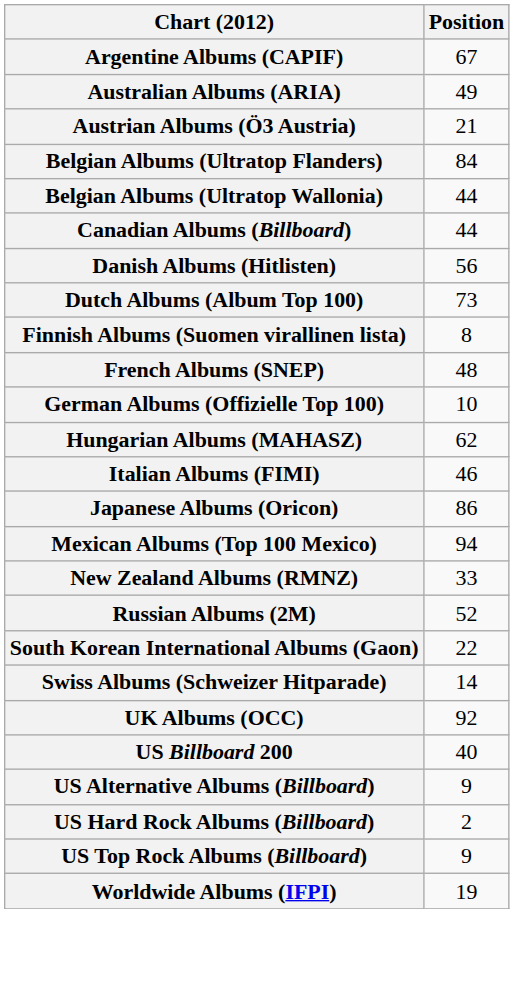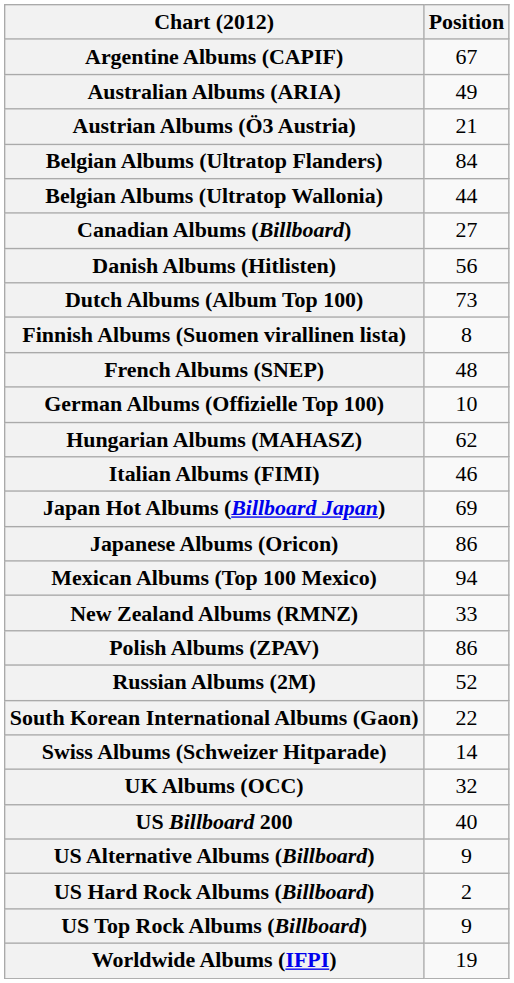Canadian Albums (Billboard) | Position: 44 -> 27
+ row: Japan Hot Albums (Billboard Japan) | 69
+ row: Polish Albums (ZPAV) | 86
UK Albums (OCC) | Position: 92 -> 32
